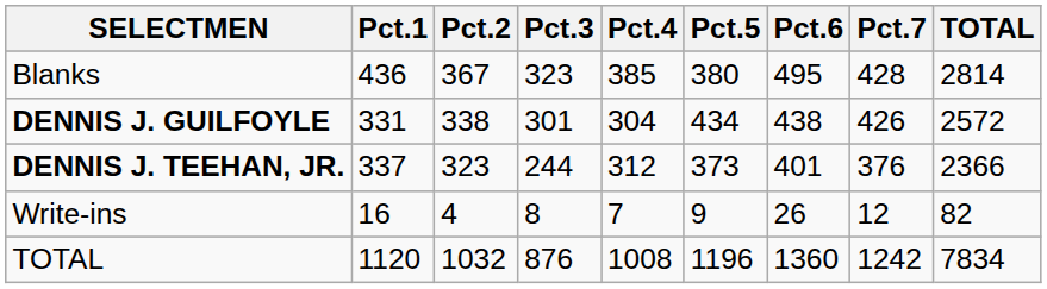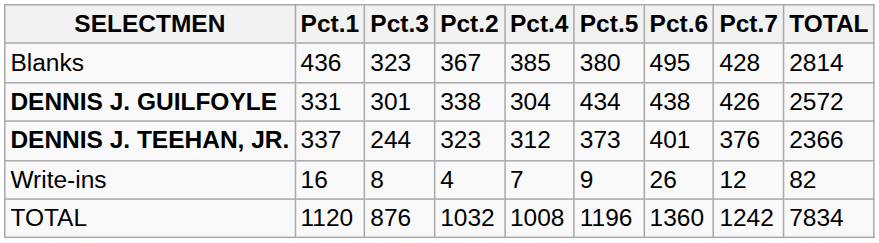columns swapped: Pct.2 <-> Pct.3
